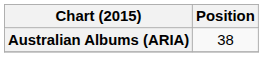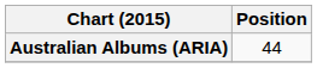Australian Albums (ARIA) | Position: 38 -> 44
